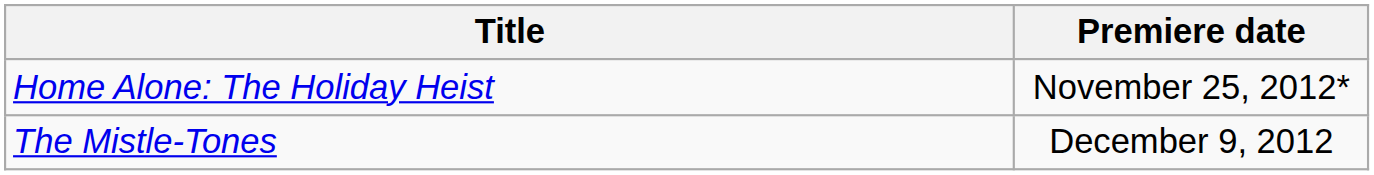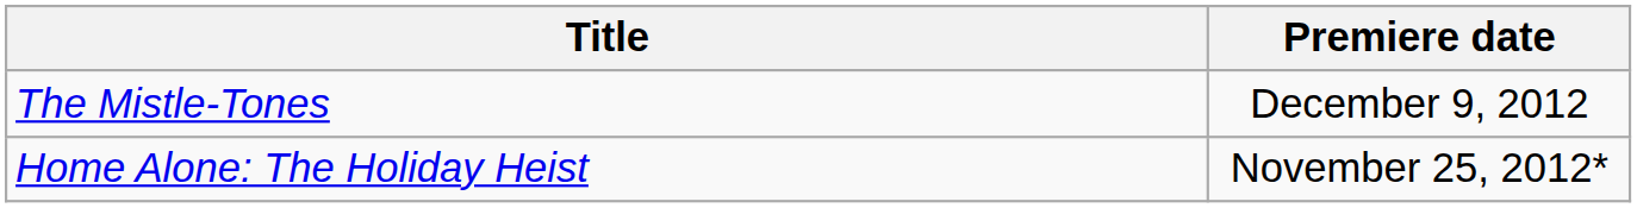rows swapped: Home Alone: The Holiday Heist <-> The Mistle-Tones
